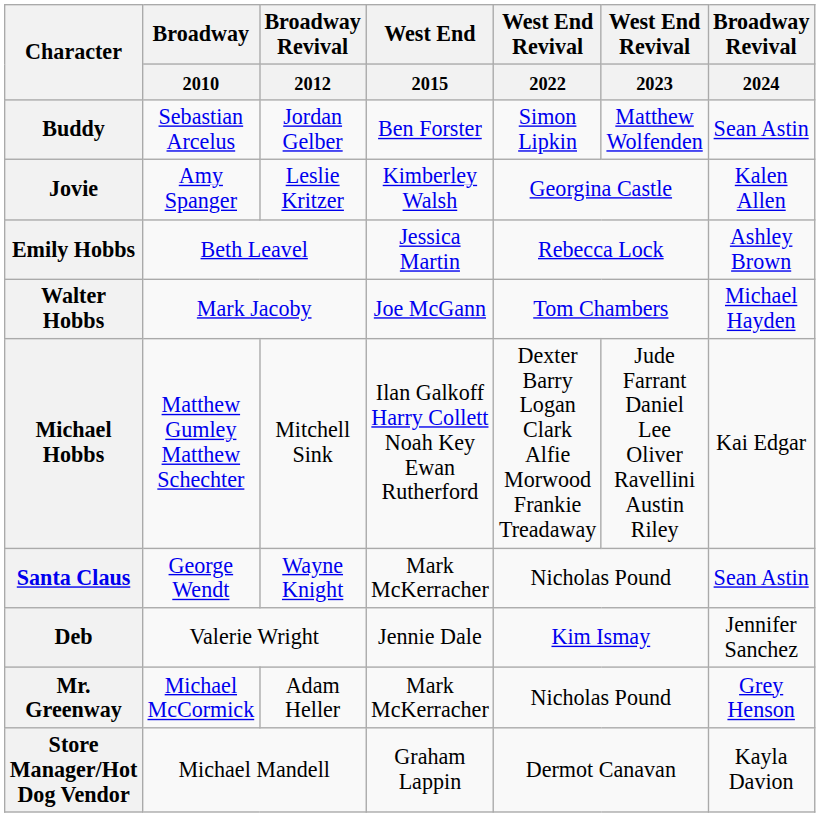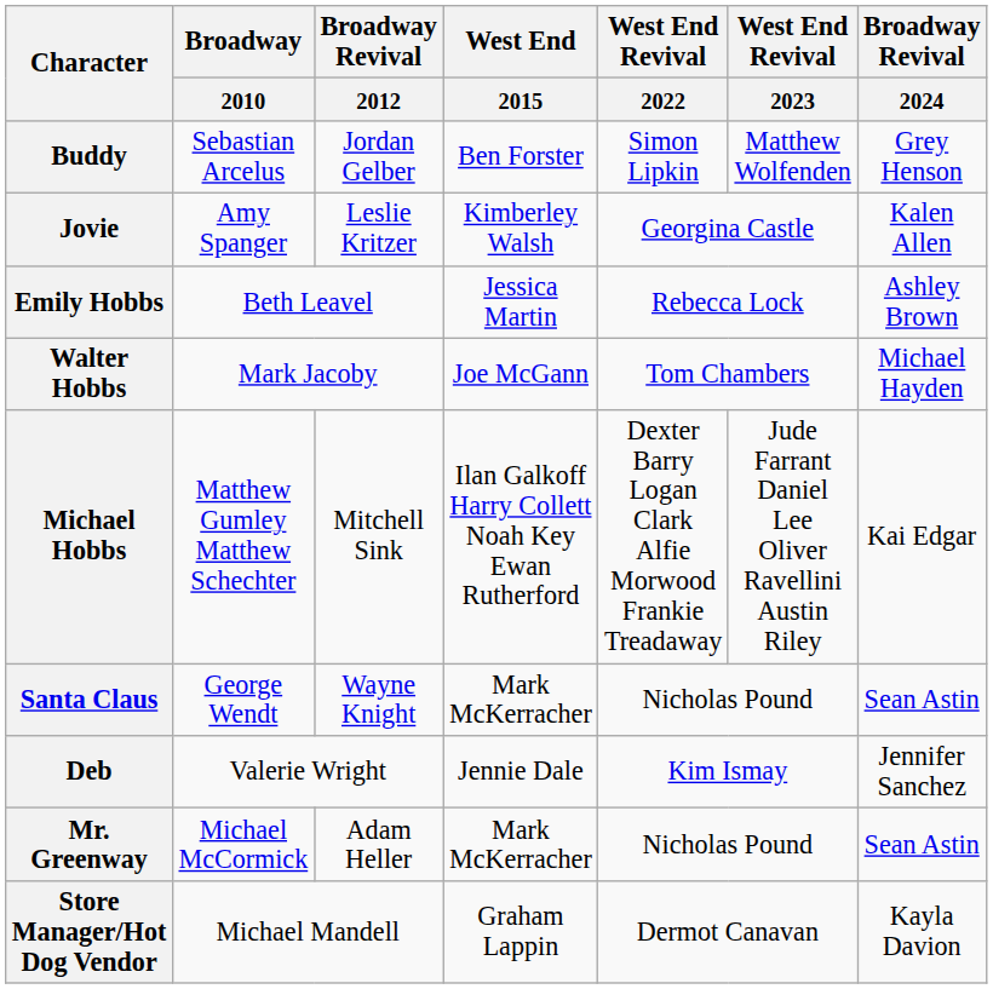Buddy | Broadway Revival / 2024: Sean Astin -> Grey Henson
Mr. Greenway | Broadway Revival / 2024: Grey Henson -> Sean Astin
